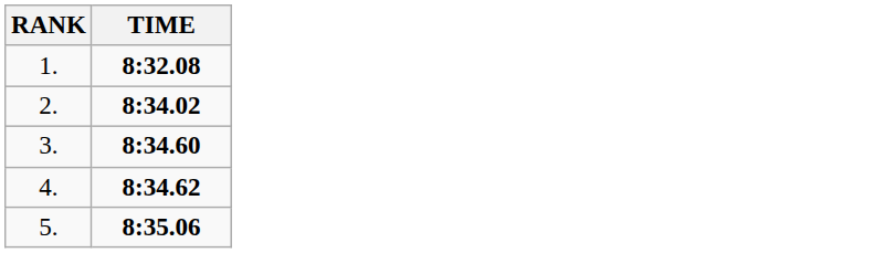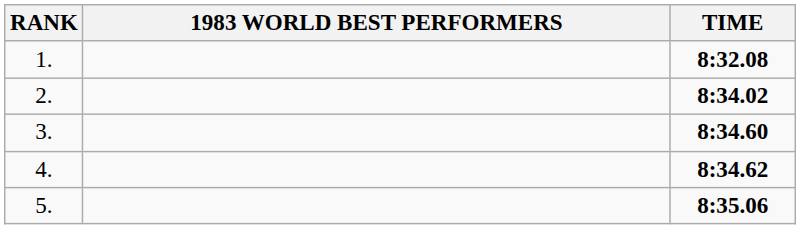+ column: 1983 WORLD BEST PERFORMERS
